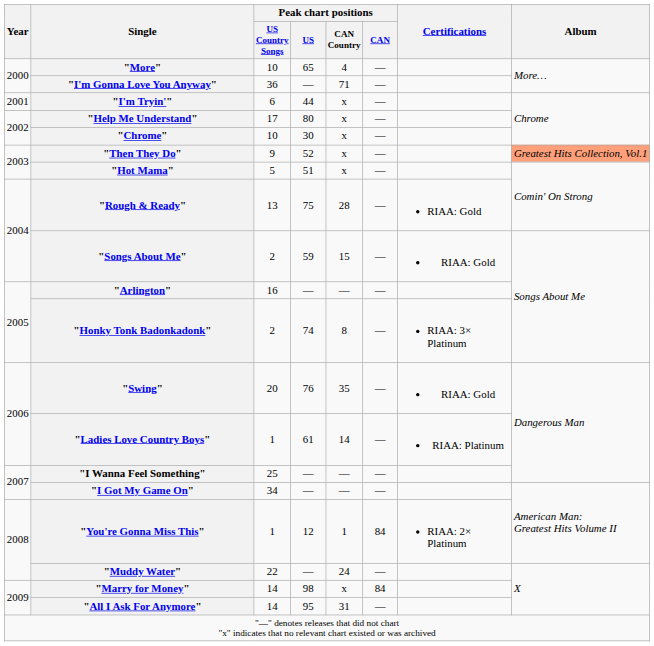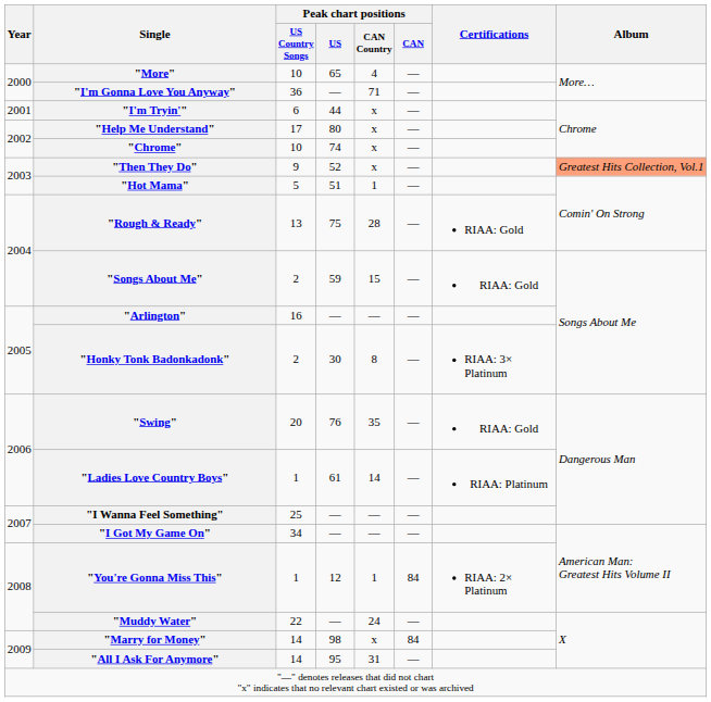"Chrome" | Peak chart positions / US: 30 -> 74
"Hot Mama" | Peak chart positions / CAN Country: x -> 1
"Honky Tonk Badonkadonk" | Peak chart positions / US: 74 -> 30
